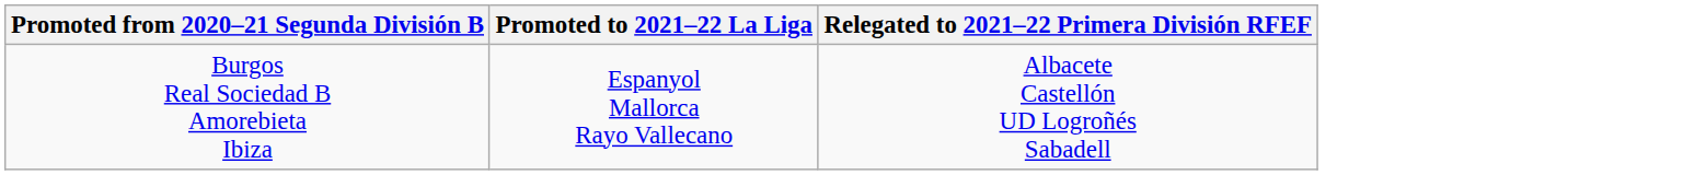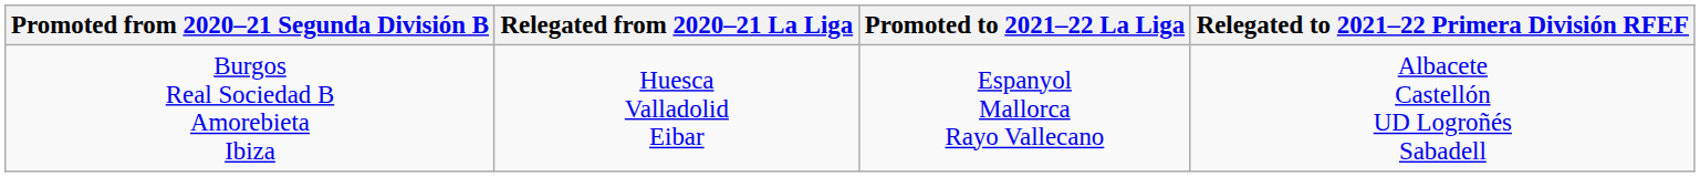+ column: Relegated from 2020–21 La Liga | Huesca Valladolid Eibar
